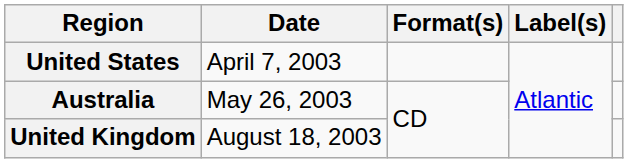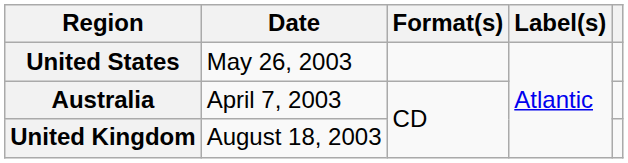United States | Date: April 7, 2003 -> May 26, 2003
Australia | Date: May 26, 2003 -> April 7, 2003
